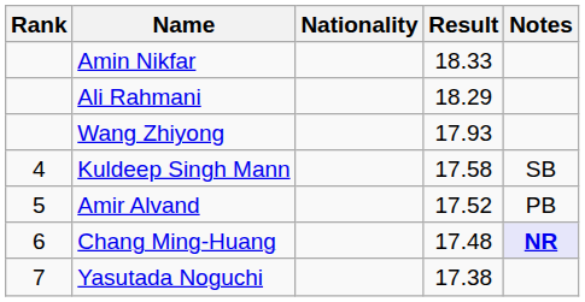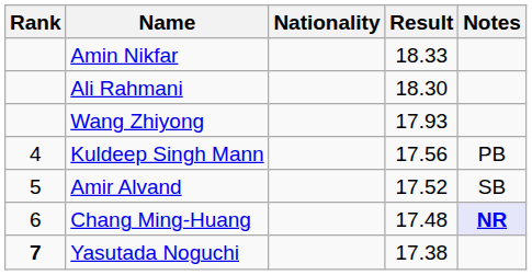Ali Rahmani | Result: 18.29 -> 18.30
Kuldeep Singh Mann | Result: 17.58 -> 17.56
Kuldeep Singh Mann | Notes: SB -> PB
Amir Alvand | Notes: PB -> SB
Yasutada Noguchi | Rank: normal -> bold
